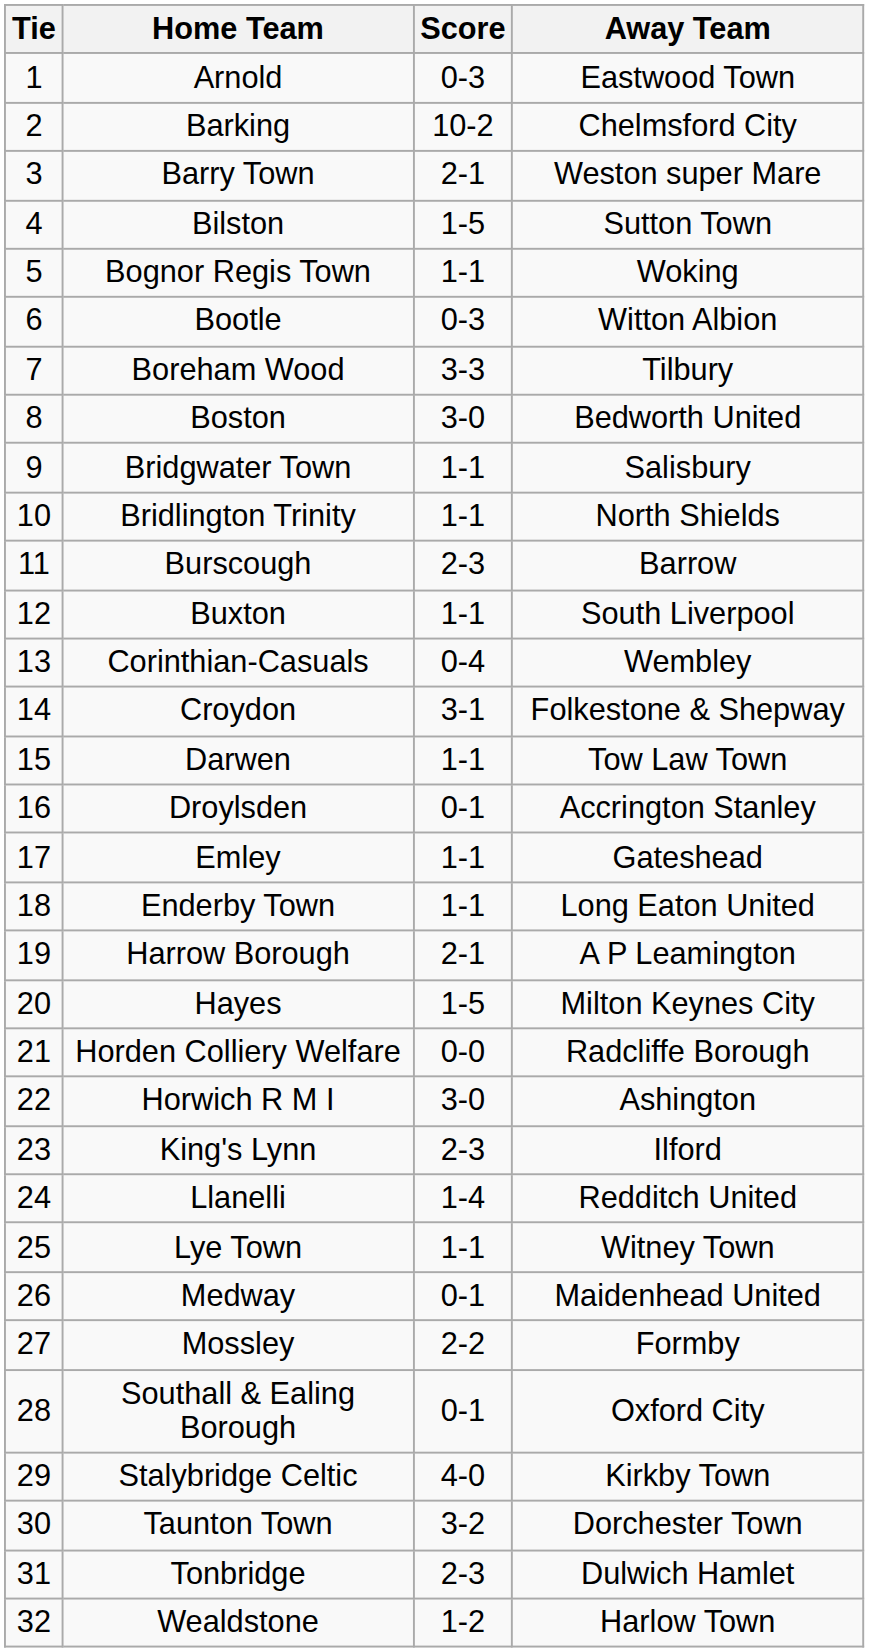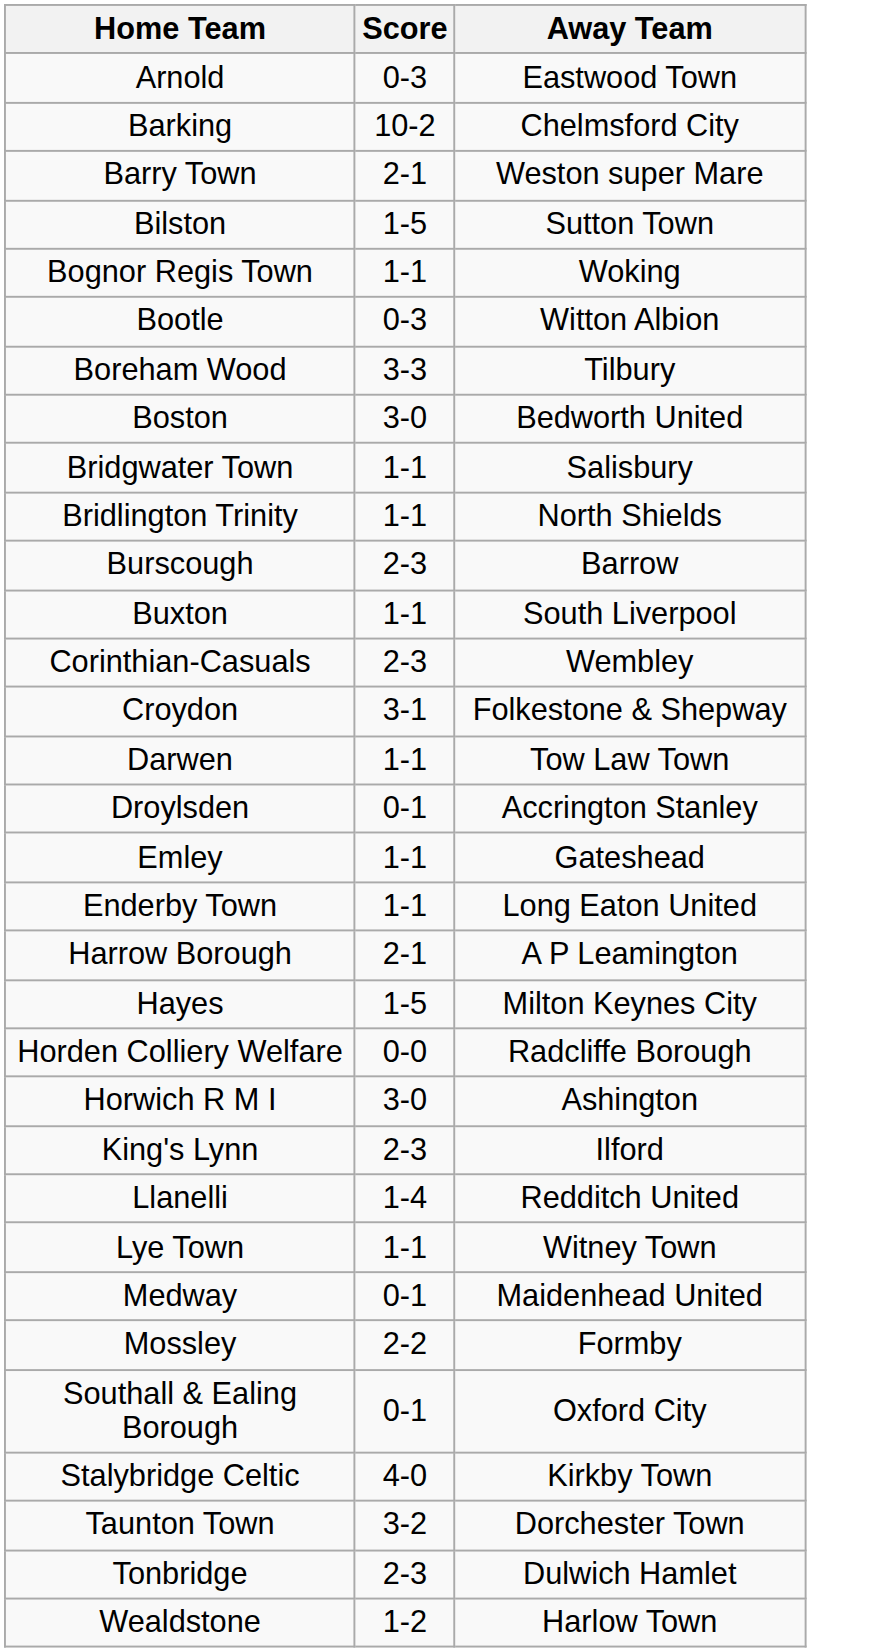- column: Tie | 1 | 2 | 3 | 4 | 5 | 6 | 7 | 8 | 9 | 10 | 11 | 12 | 13 | 14 | 15 | 16 | 17 | 18 | 19 | 20 | 21 | 22 | 23 | 24 | 25 | 26 | 27 | 28 | 29 | 30 | 31 | 32
Corinthian-Casuals | Score: 0-4 -> 2-3
